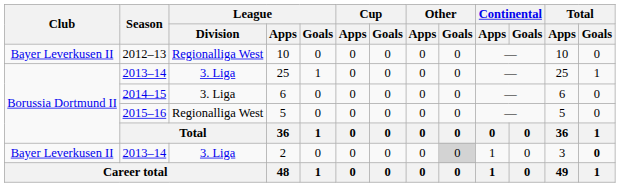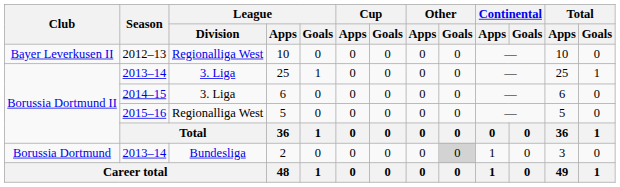2 | Club: Bayer Leverkusen II -> Borussia Dortmund
2 | League / Division: 3. Liga -> Bundesliga
2 | Total / Goals: bold -> normal
